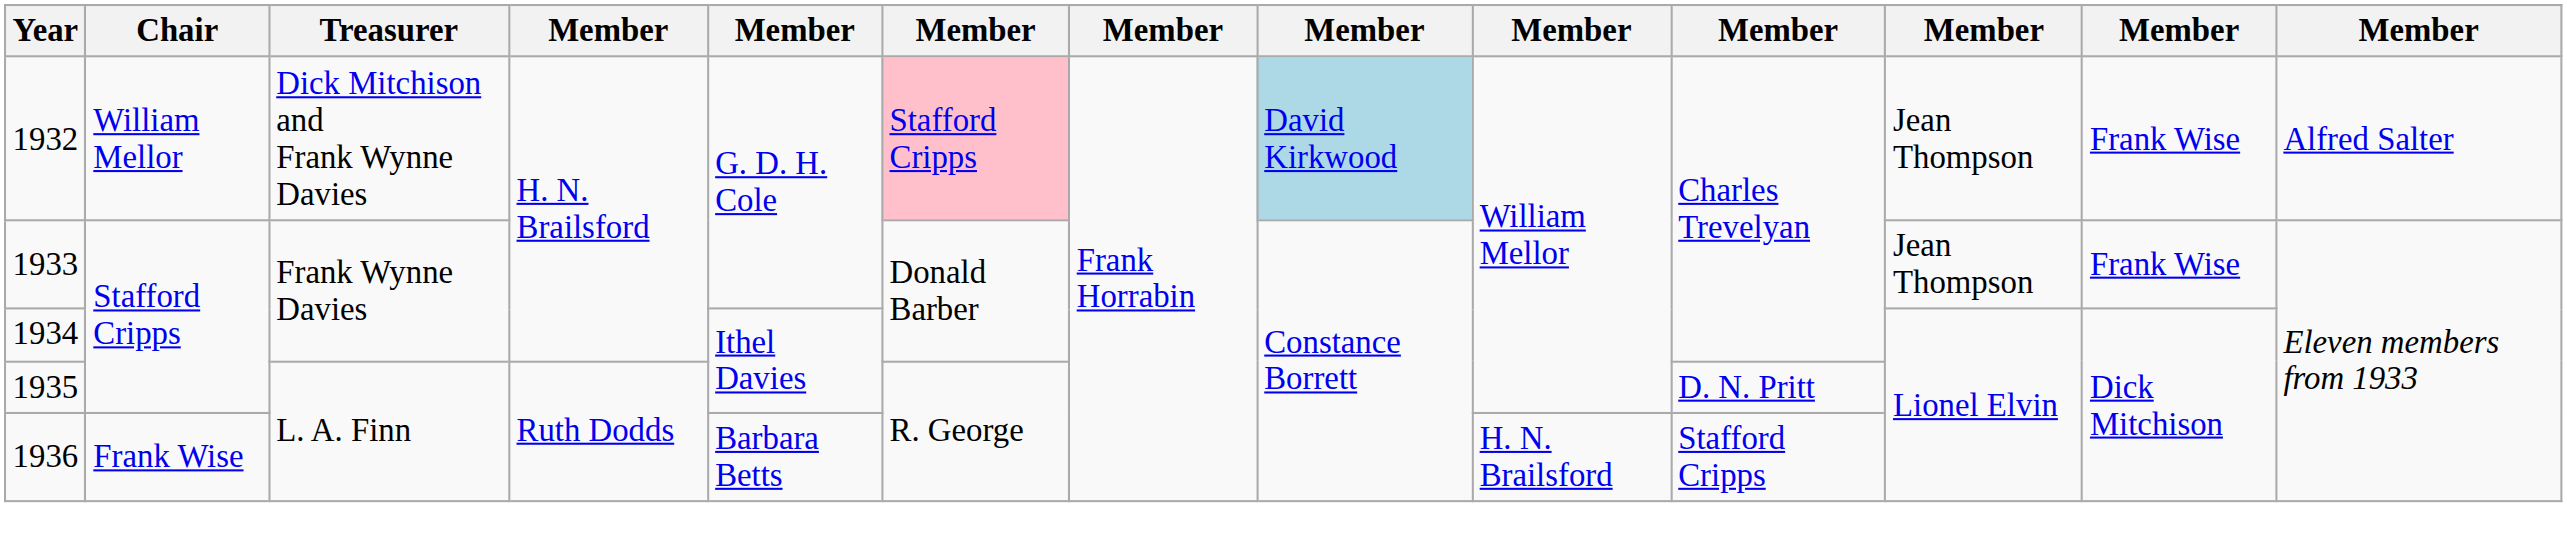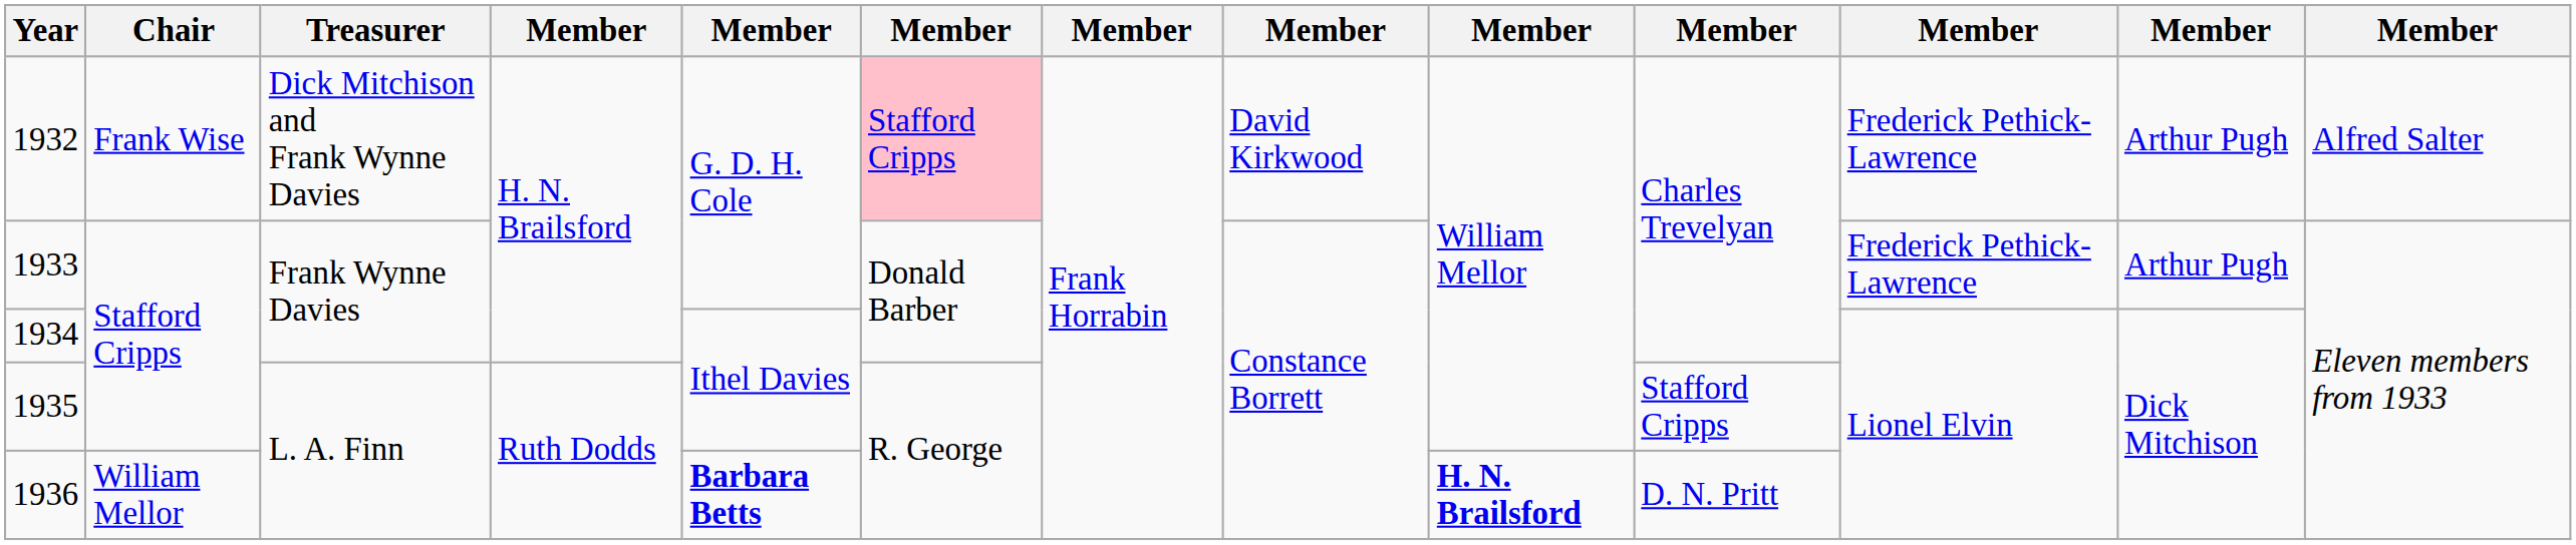1932 | Chair: William Mellor -> Frank Wise
1932 | column 8: lightblue background -> no background
1932 | column 11: Jean Thompson -> Frederick Pethick-Lawrence
1932 | column 12: Frank Wise -> Arthur Pugh
1933 | column 11: Jean Thompson -> Frederick Pethick-Lawrence
1933 | column 12: Frank Wise -> Arthur Pugh
1935 | column 10: D. N. Pritt -> Stafford Cripps
1936 | Chair: Frank Wise -> William Mellor
1936 | column 5: normal -> bold
1936 | column 9: normal -> bold
1936 | column 10: Stafford Cripps -> D. N. Pritt
